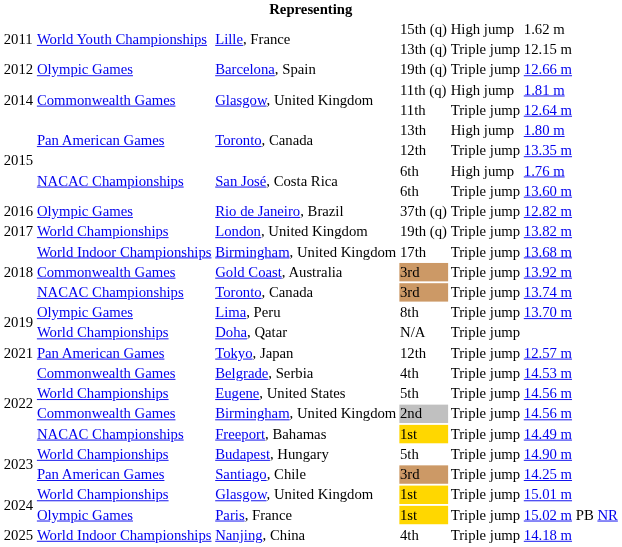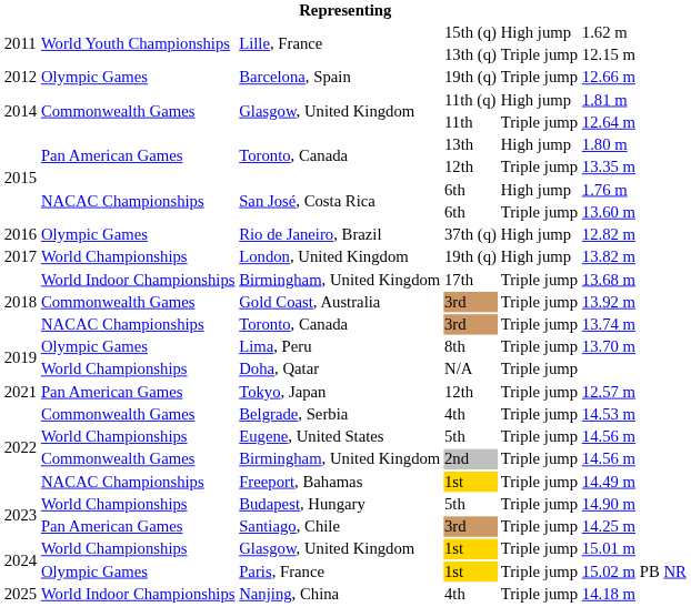Rio de Janeiro, Brazil | column 5: Triple jump -> High jump
London, United Kingdom | column 5: Triple jump -> High jump
